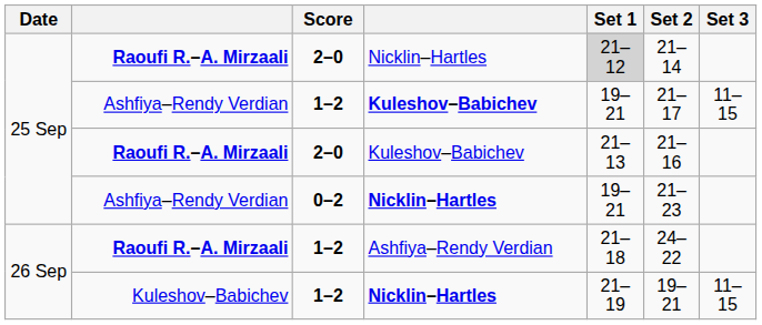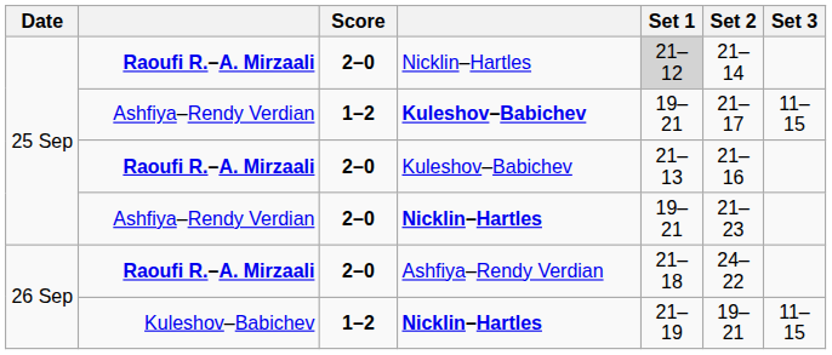Ashfiya–Rendy Verdian / Nicklin–Hartles | Score: 0–2 -> 2–0
Raoufi R.–A. Mirzaali / Ashfiya–Rendy Verdian | Score: 1–2 -> 2–0
